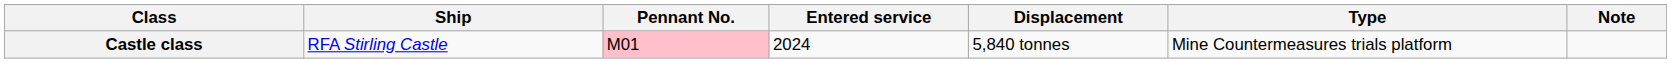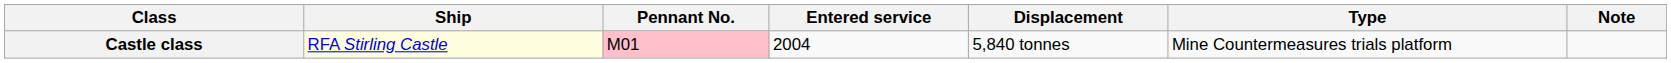Castle class | Ship: no background -> lightyellow background
Castle class | Entered service: 2024 -> 2004
